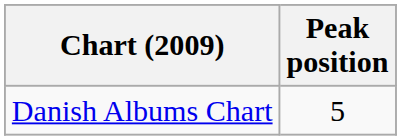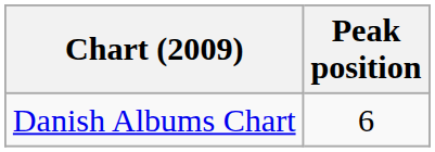Danish Albums Chart | Peak position: 5 -> 6
